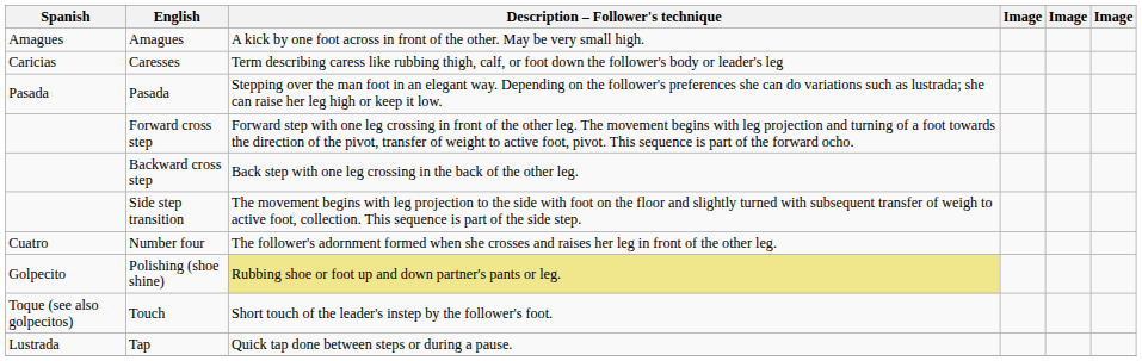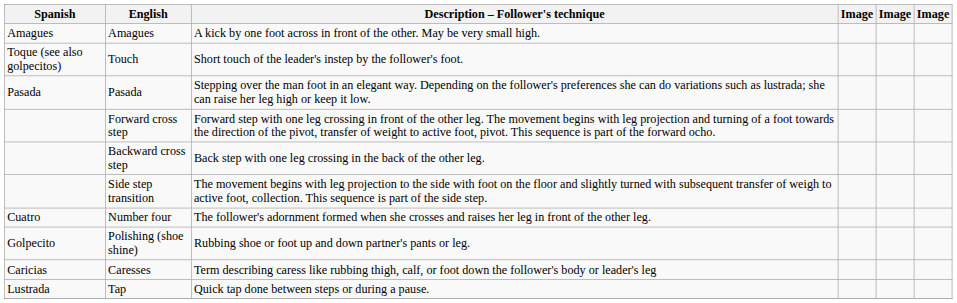rows swapped: Caresses <-> Touch
Polishing (shoe shine) | Description – Follower's technique: khaki background -> no background
